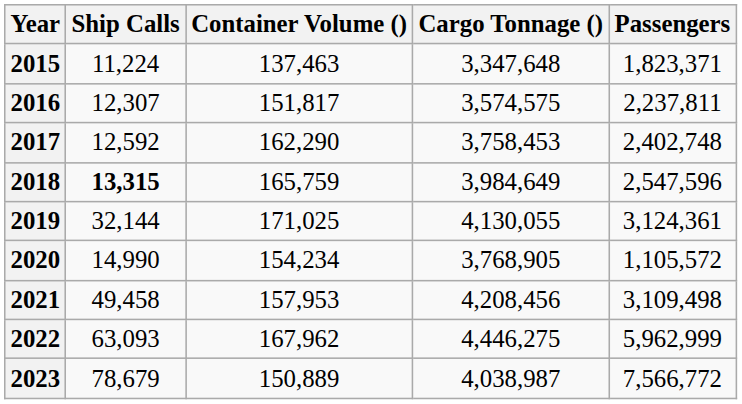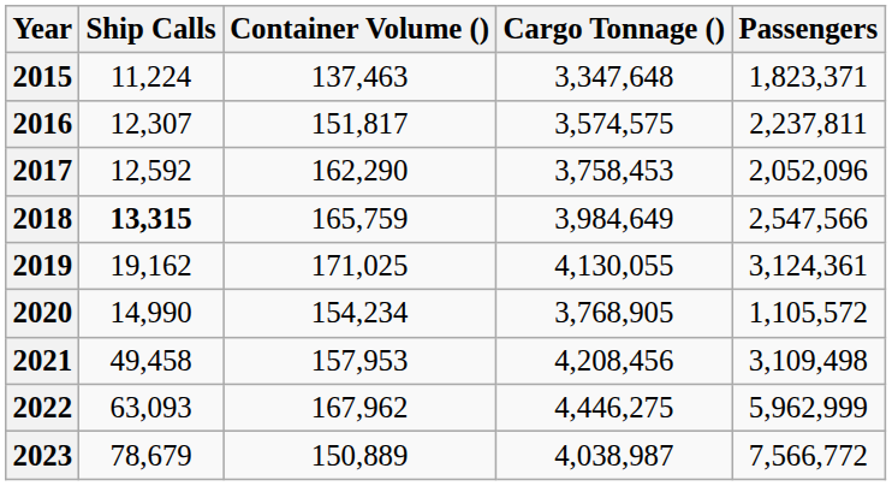2017 | Passengers: 2,402,748 -> 2,052,096
2018 | Passengers: 2,547,596 -> 2,547,566
2019 | Ship Calls: 32,144 -> 19,162
